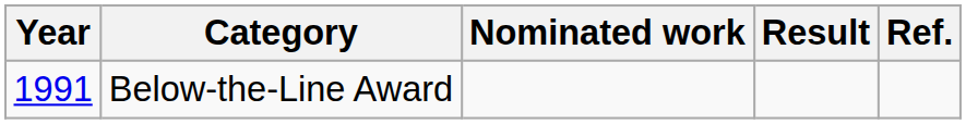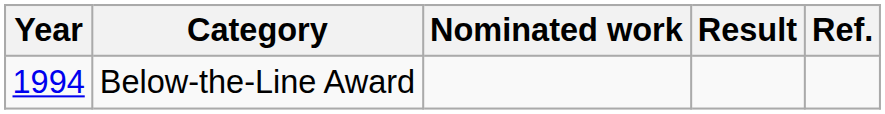Below-the-Line Award | Year: 1991 -> 1994
